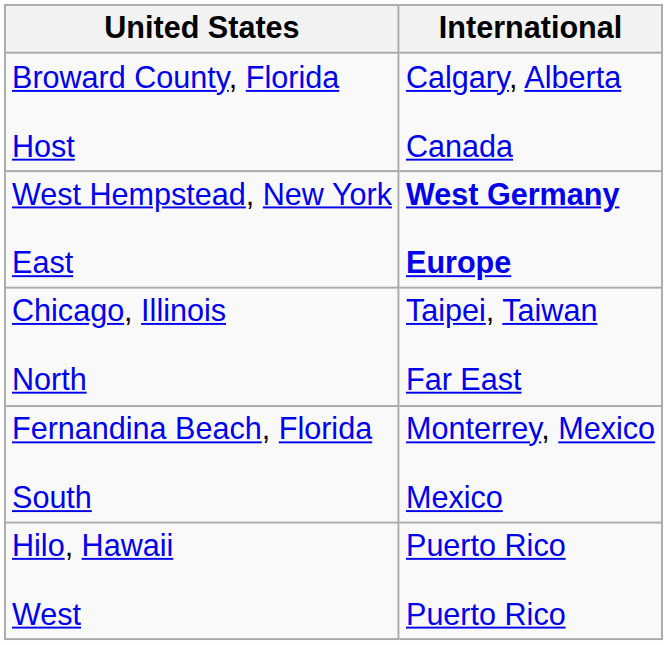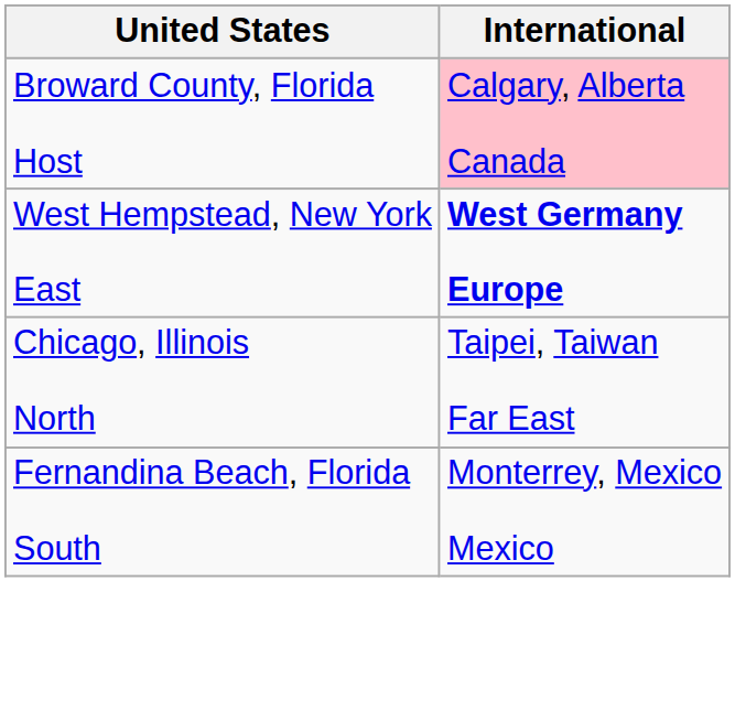Broward County, Florida Host | International: no background -> pink background
- row: Hilo, Hawaii West | Puerto Rico Puerto Rico
